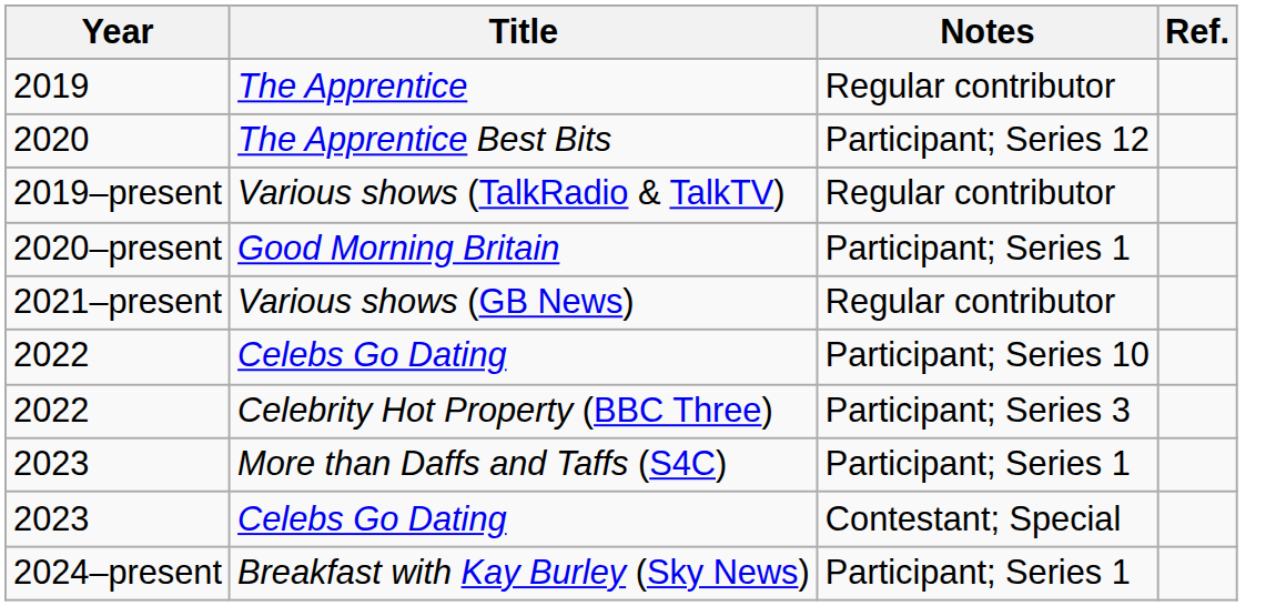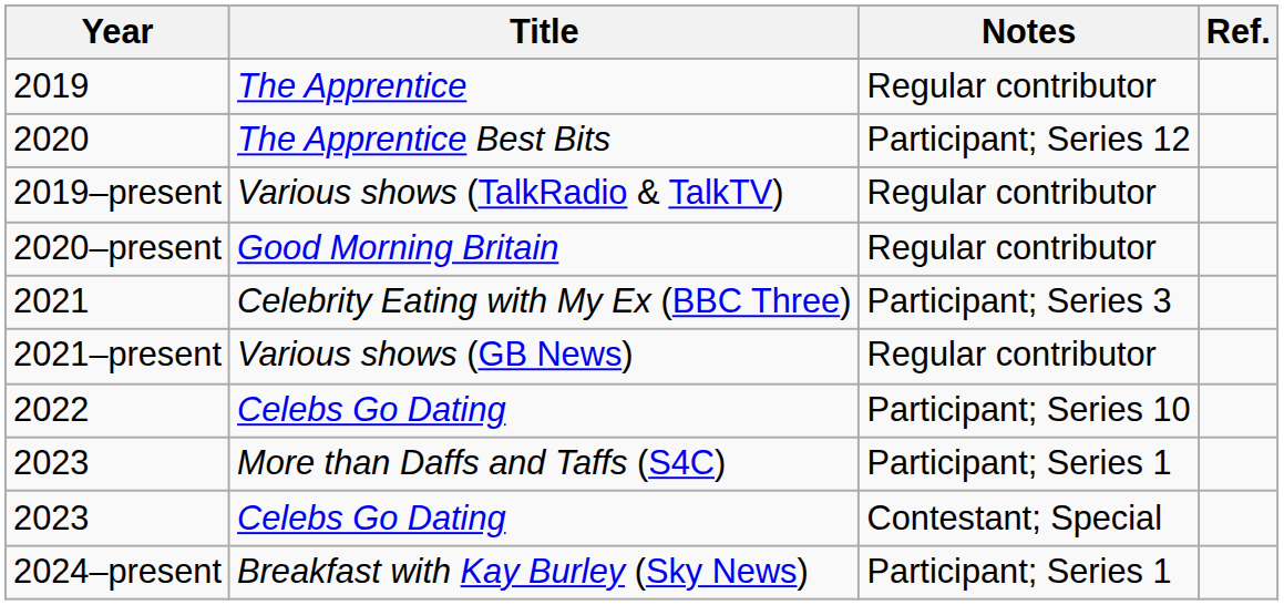Good Morning Britain | Notes: Participant; Series 1 -> Regular contributor
+ row: 2021 | Celebrity Eating with My Ex (BBC Three) | Participant; Series 3
- row: 2022 | Celebrity Hot Property (BBC Three) | Participant; Series 3
